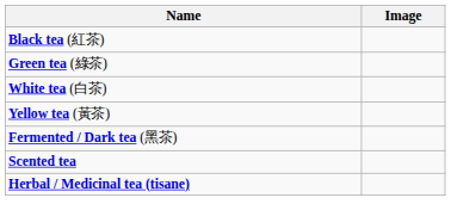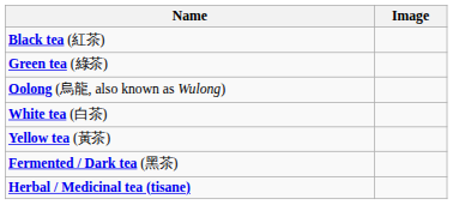+ row: Oolong (烏龍, also known as Wulong)
- row: Scented tea
